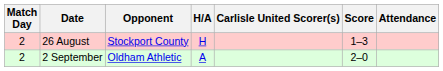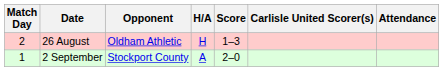columns swapped: Score <-> Carlisle United Scorer(s)
26 August | Opponent: Stockport County -> Oldham Athletic
2 September | Match Day: 2 -> 1
2 September | Opponent: Oldham Athletic -> Stockport County
